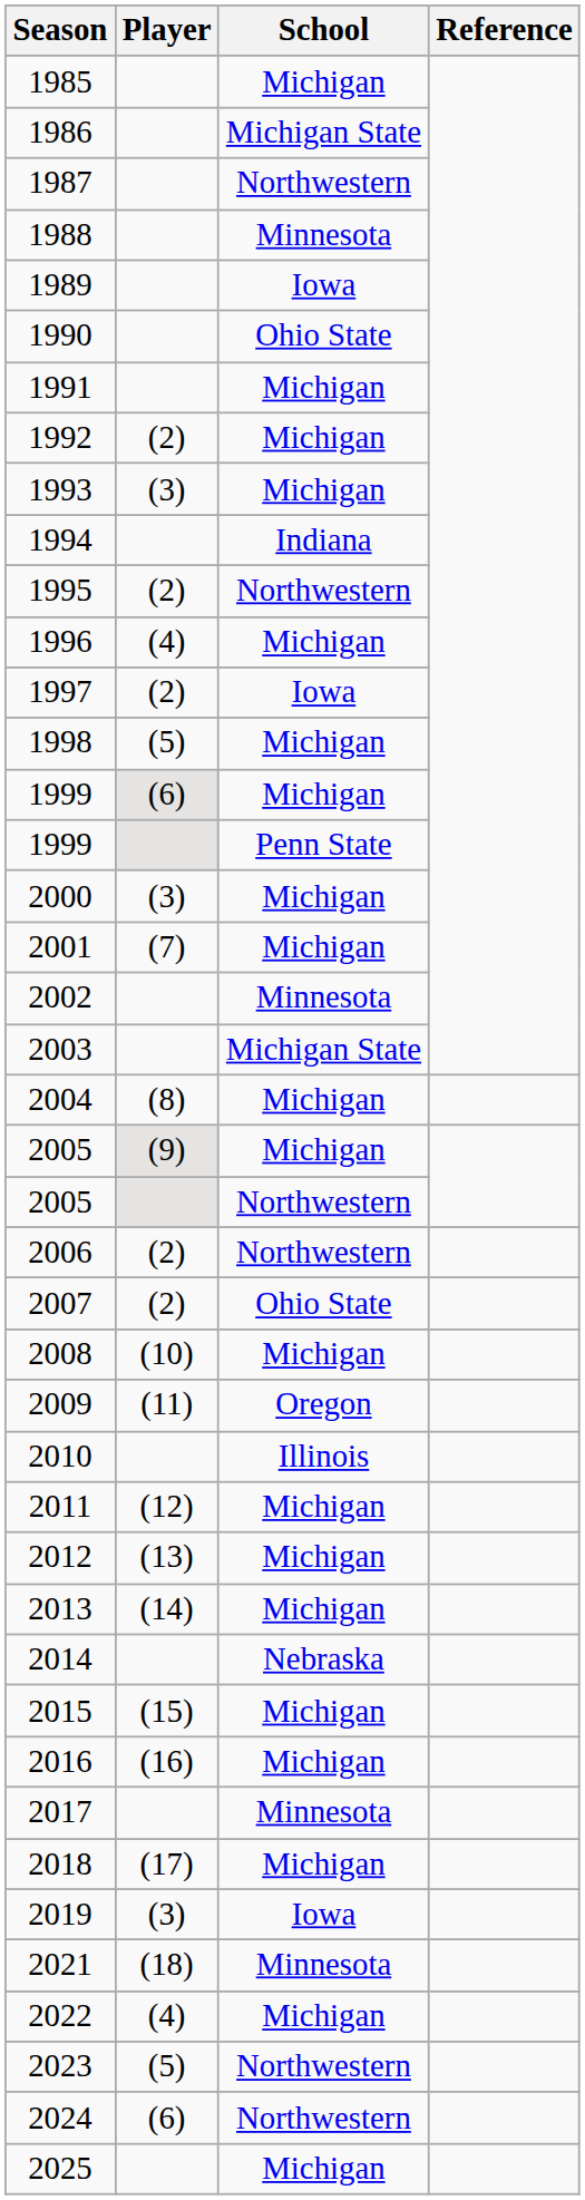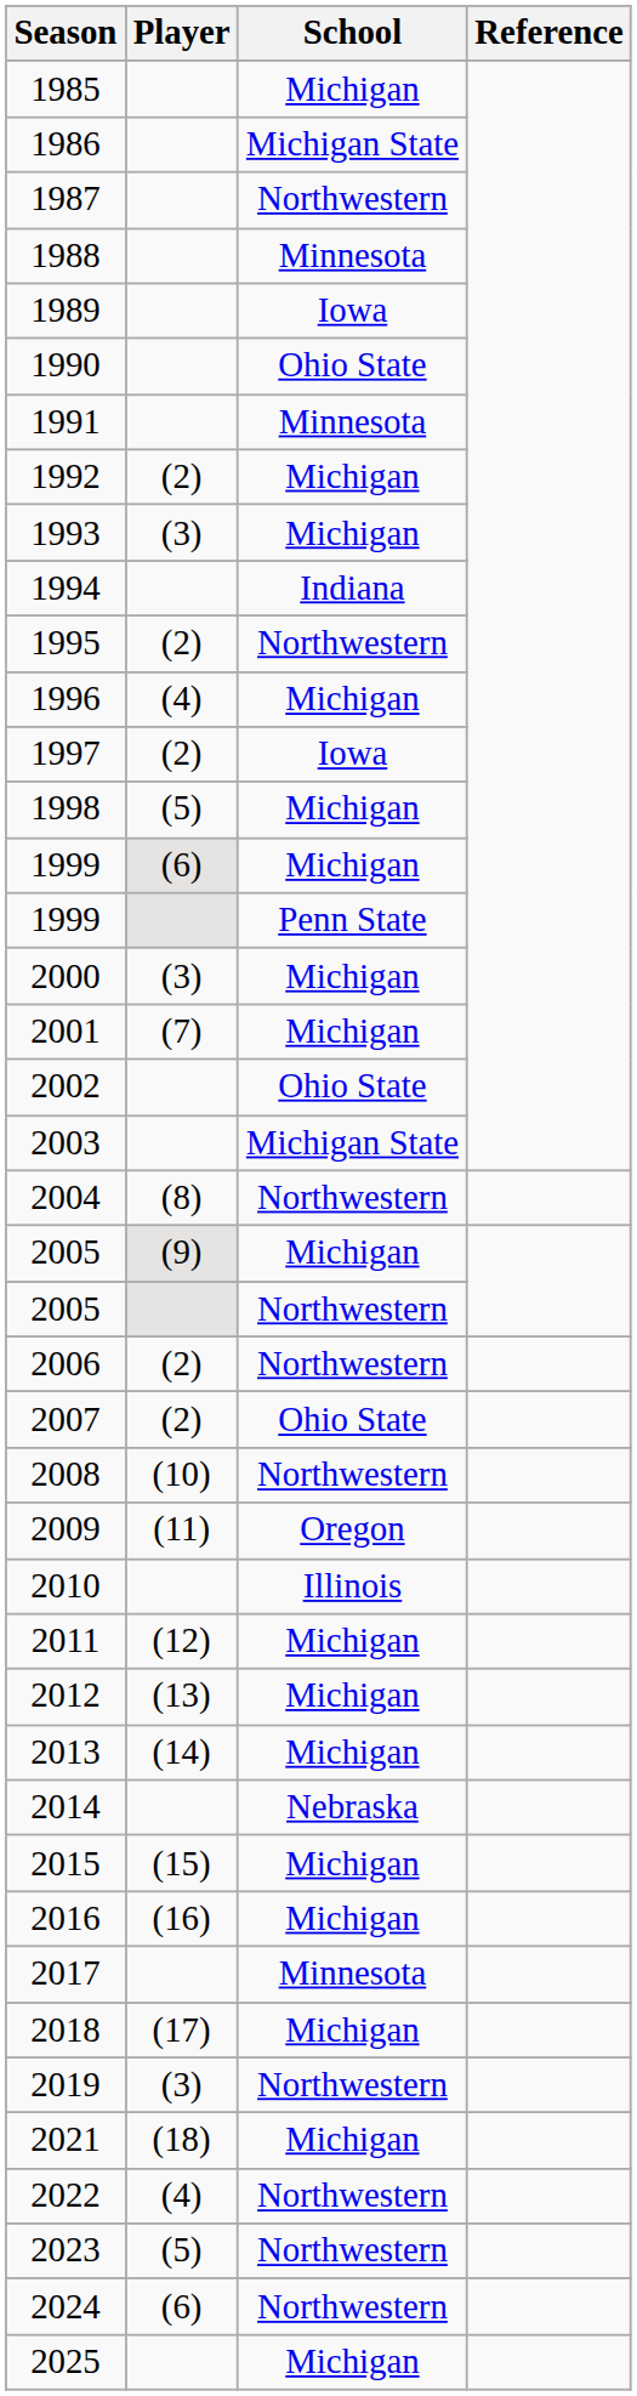1991 | School: Michigan -> Minnesota
2002 | School: Minnesota -> Ohio State
2004 | School: Michigan -> Northwestern
2008 | School: Michigan -> Northwestern
2019 | School: Iowa -> Northwestern
2021 | School: Minnesota -> Michigan
2022 | School: Michigan -> Northwestern
